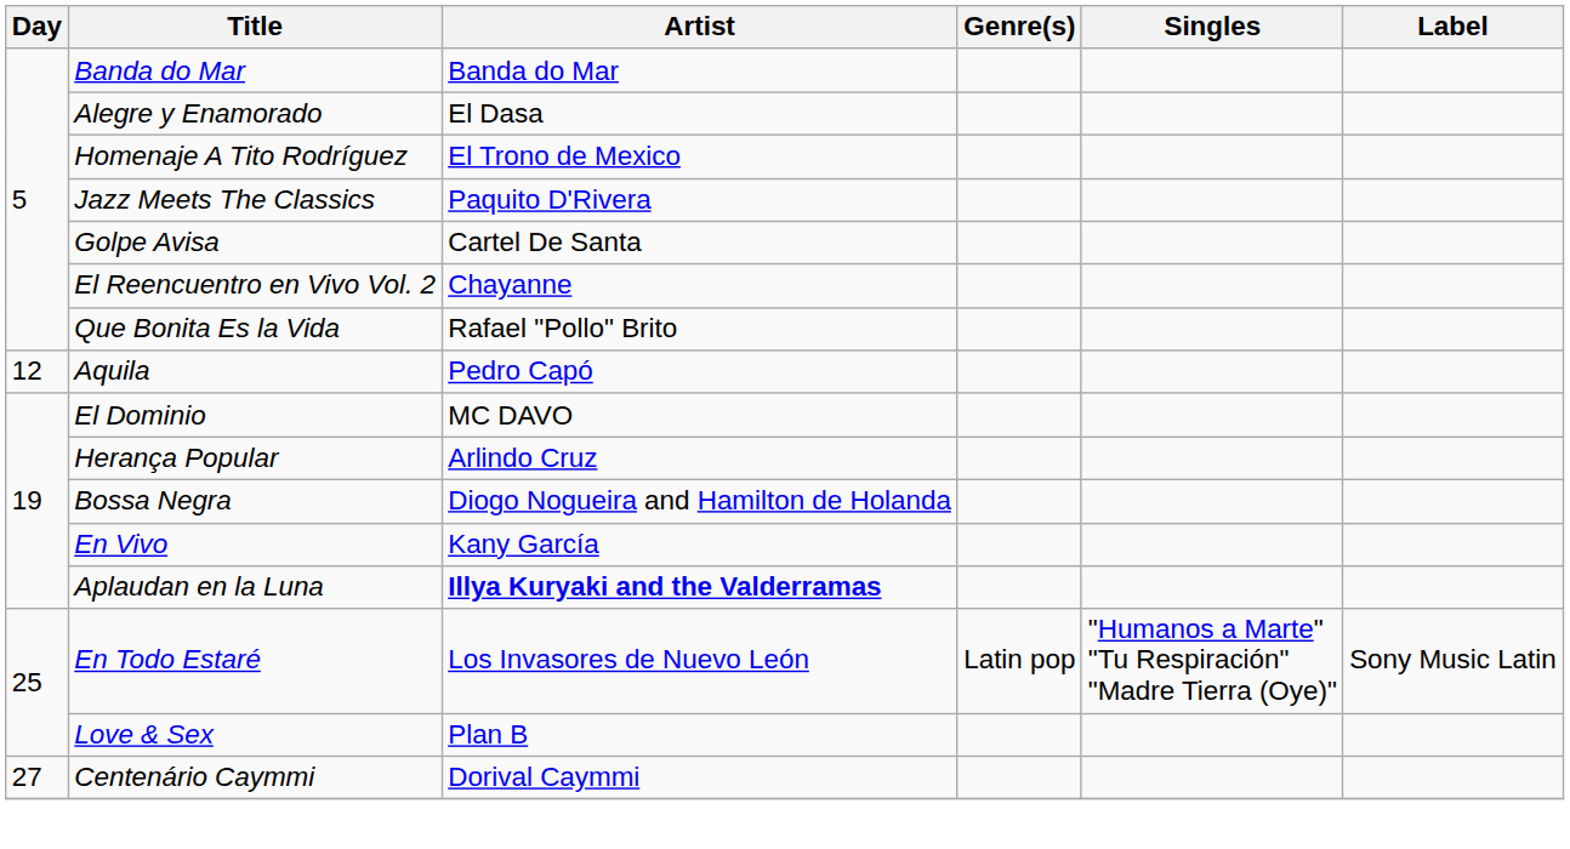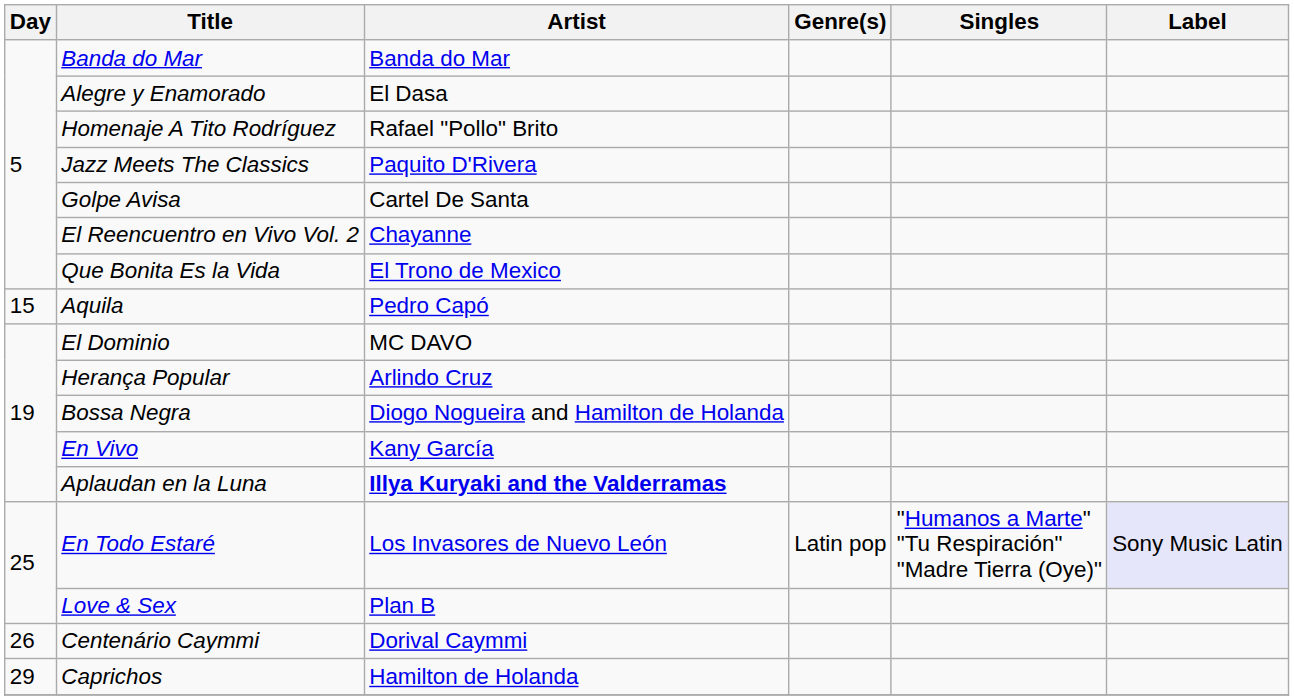Homenaje A Tito Rodríguez | Artist: El Trono de Mexico -> Rafael "Pollo" Brito
Que Bonita Es la Vida | Artist: Rafael "Pollo" Brito -> El Trono de Mexico
Aquila | Day: 12 -> 15
En Todo Estaré | Label: no background -> lavender background
Centenário Caymmi | Day: 27 -> 26
+ row: 29 | Caprichos | Hamilton de Holanda
